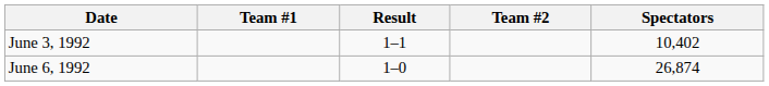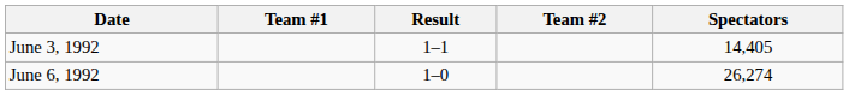June 3, 1992 | Spectators: 10,402 -> 14,405
June 6, 1992 | Spectators: 26,874 -> 26,274
